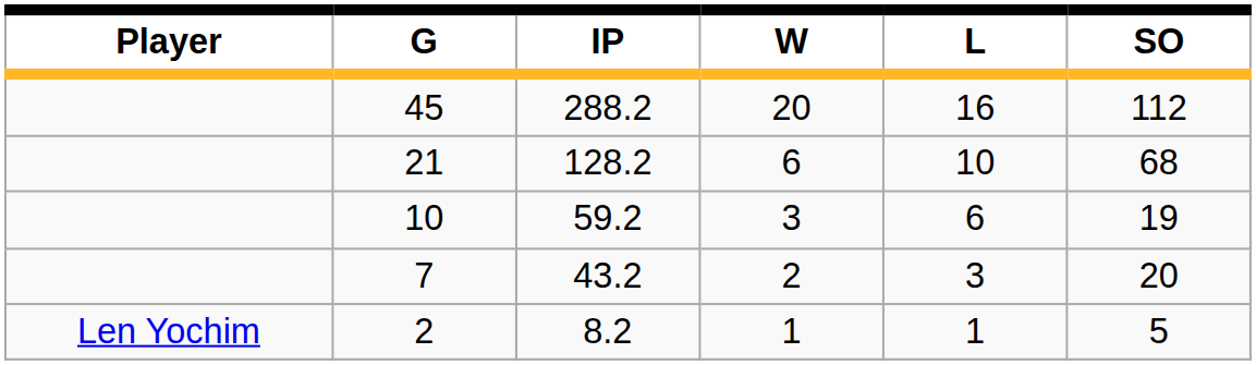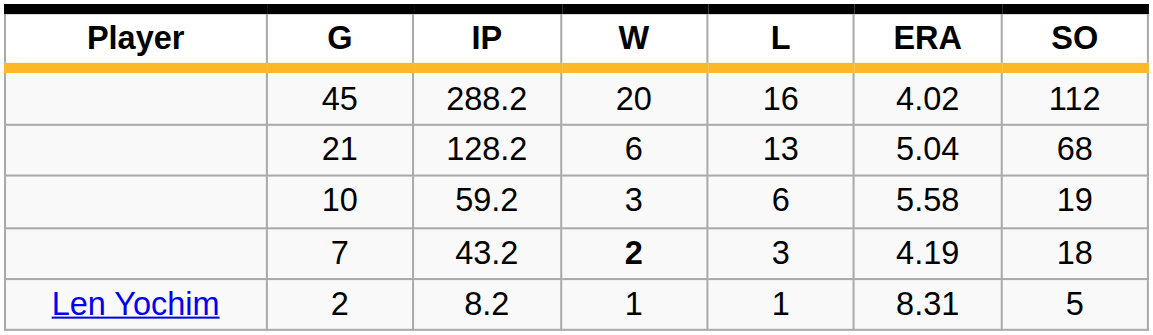+ column: ERA | 4.02 | 5.04 | 5.58 | 4.19 | 8.31
21 | L: 10 -> 13
7 | W: normal -> bold
7 | SO: 20 -> 18
